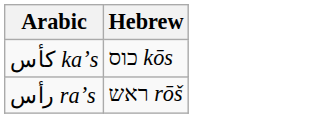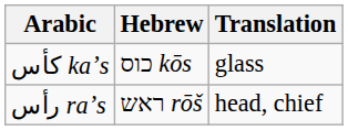+ column: Translation | glass | head, chief
